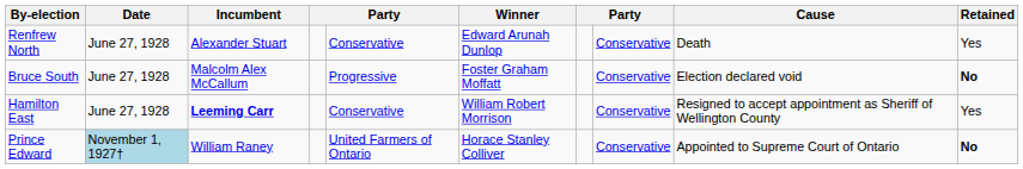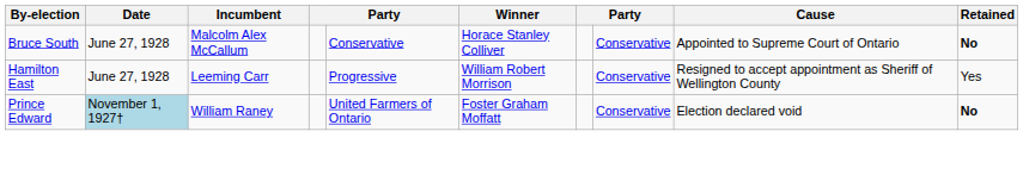- row: Renfrew North | June 27, 1928 | Alexander Stuart | Conservative | Edward Arunah Dunlop | Conservative | Death | Yes
Bruce South | column 5: Progressive -> Conservative
Bruce South | Winner: Foster Graham Moffatt -> Horace Stanley Colliver
Bruce South | Cause: Election declared void -> Appointed to Supreme Court of Ontario
Hamilton East | Incumbent: bold -> normal
Hamilton East | column 5: Conservative -> Progressive
Prince Edward | Winner: Horace Stanley Colliver -> Foster Graham Moffatt
Prince Edward | Cause: Appointed to Supreme Court of Ontario -> Election declared void
